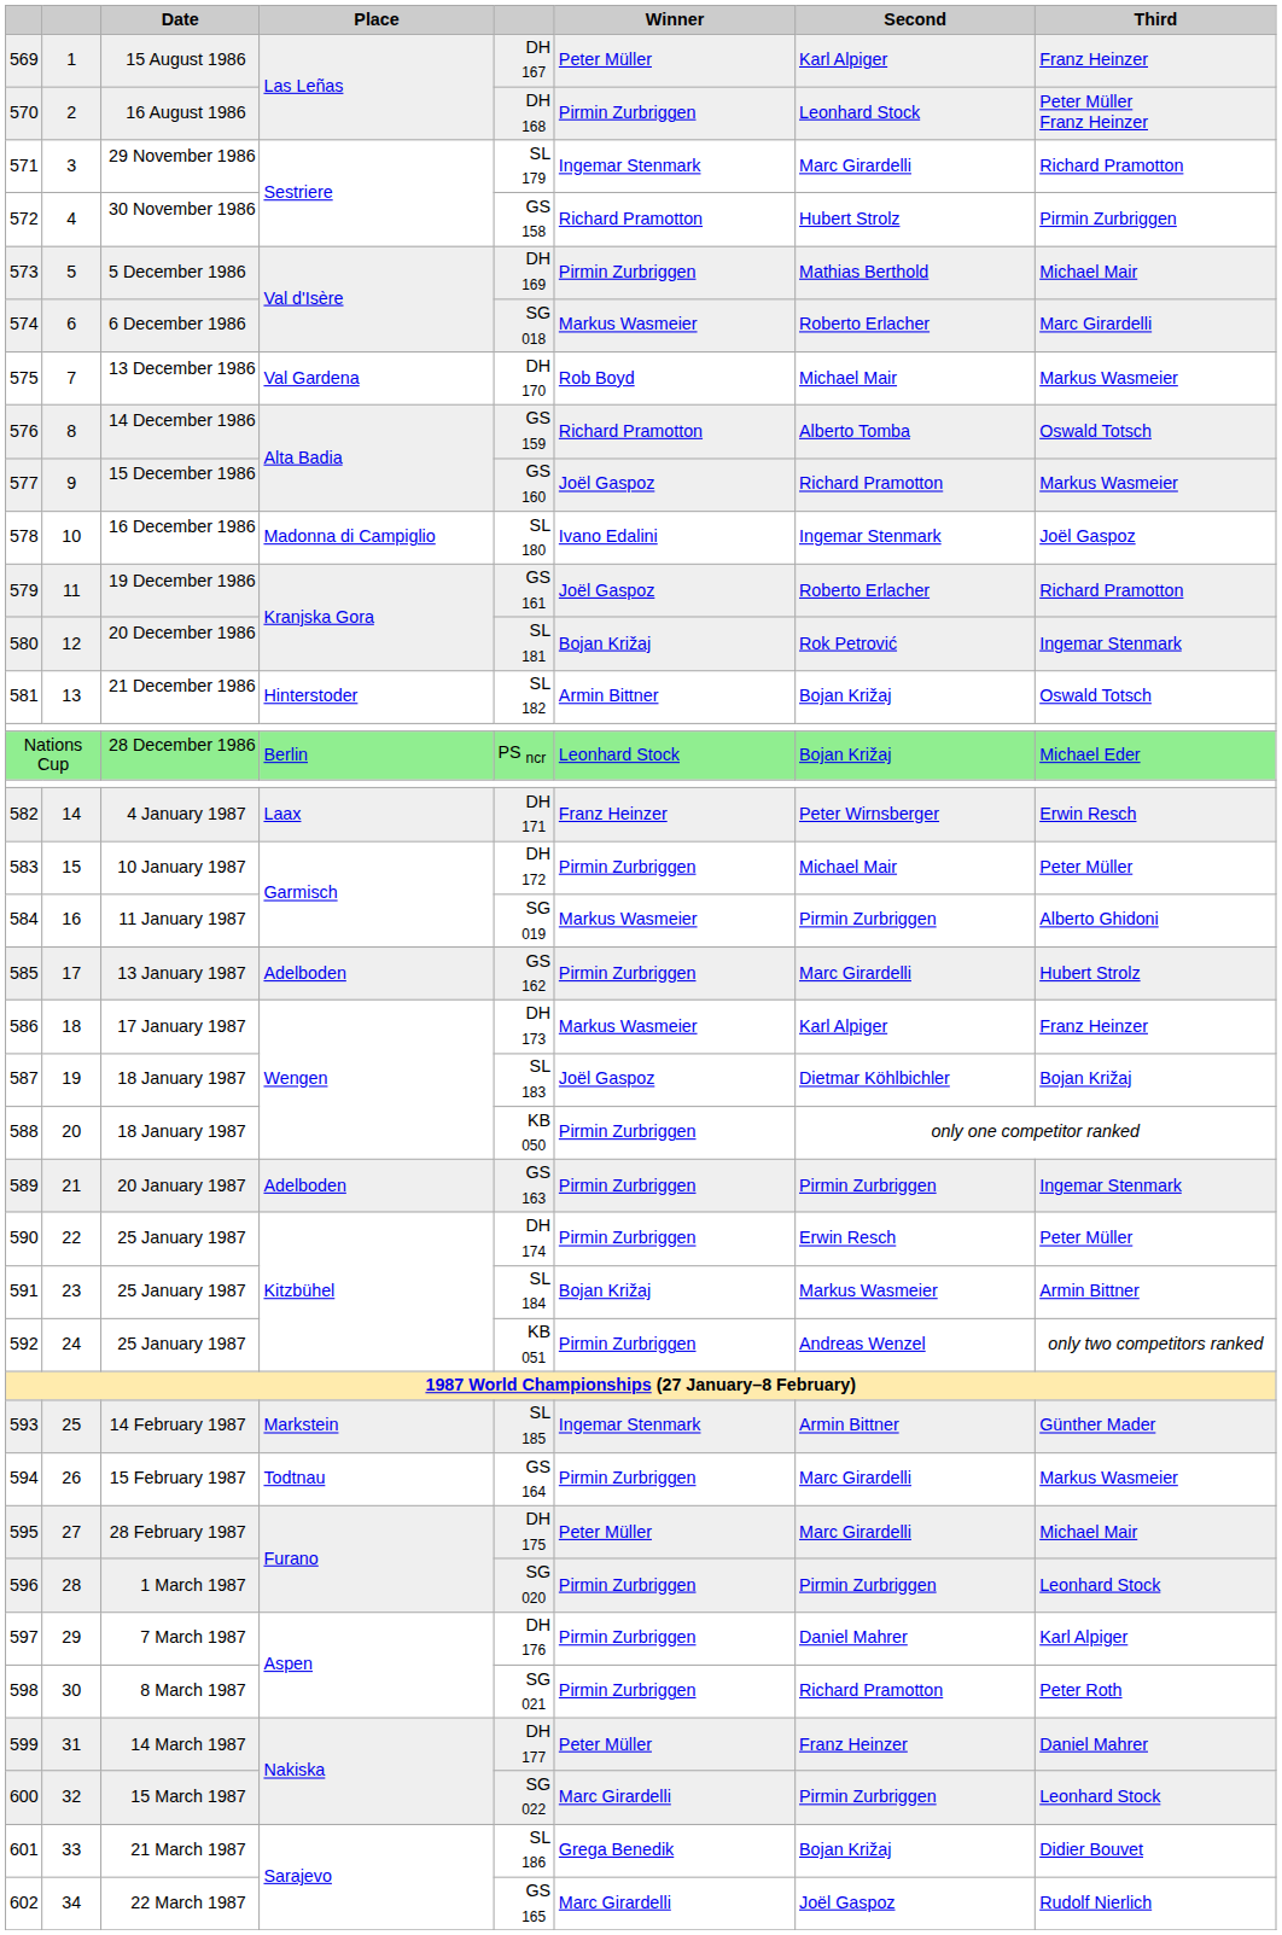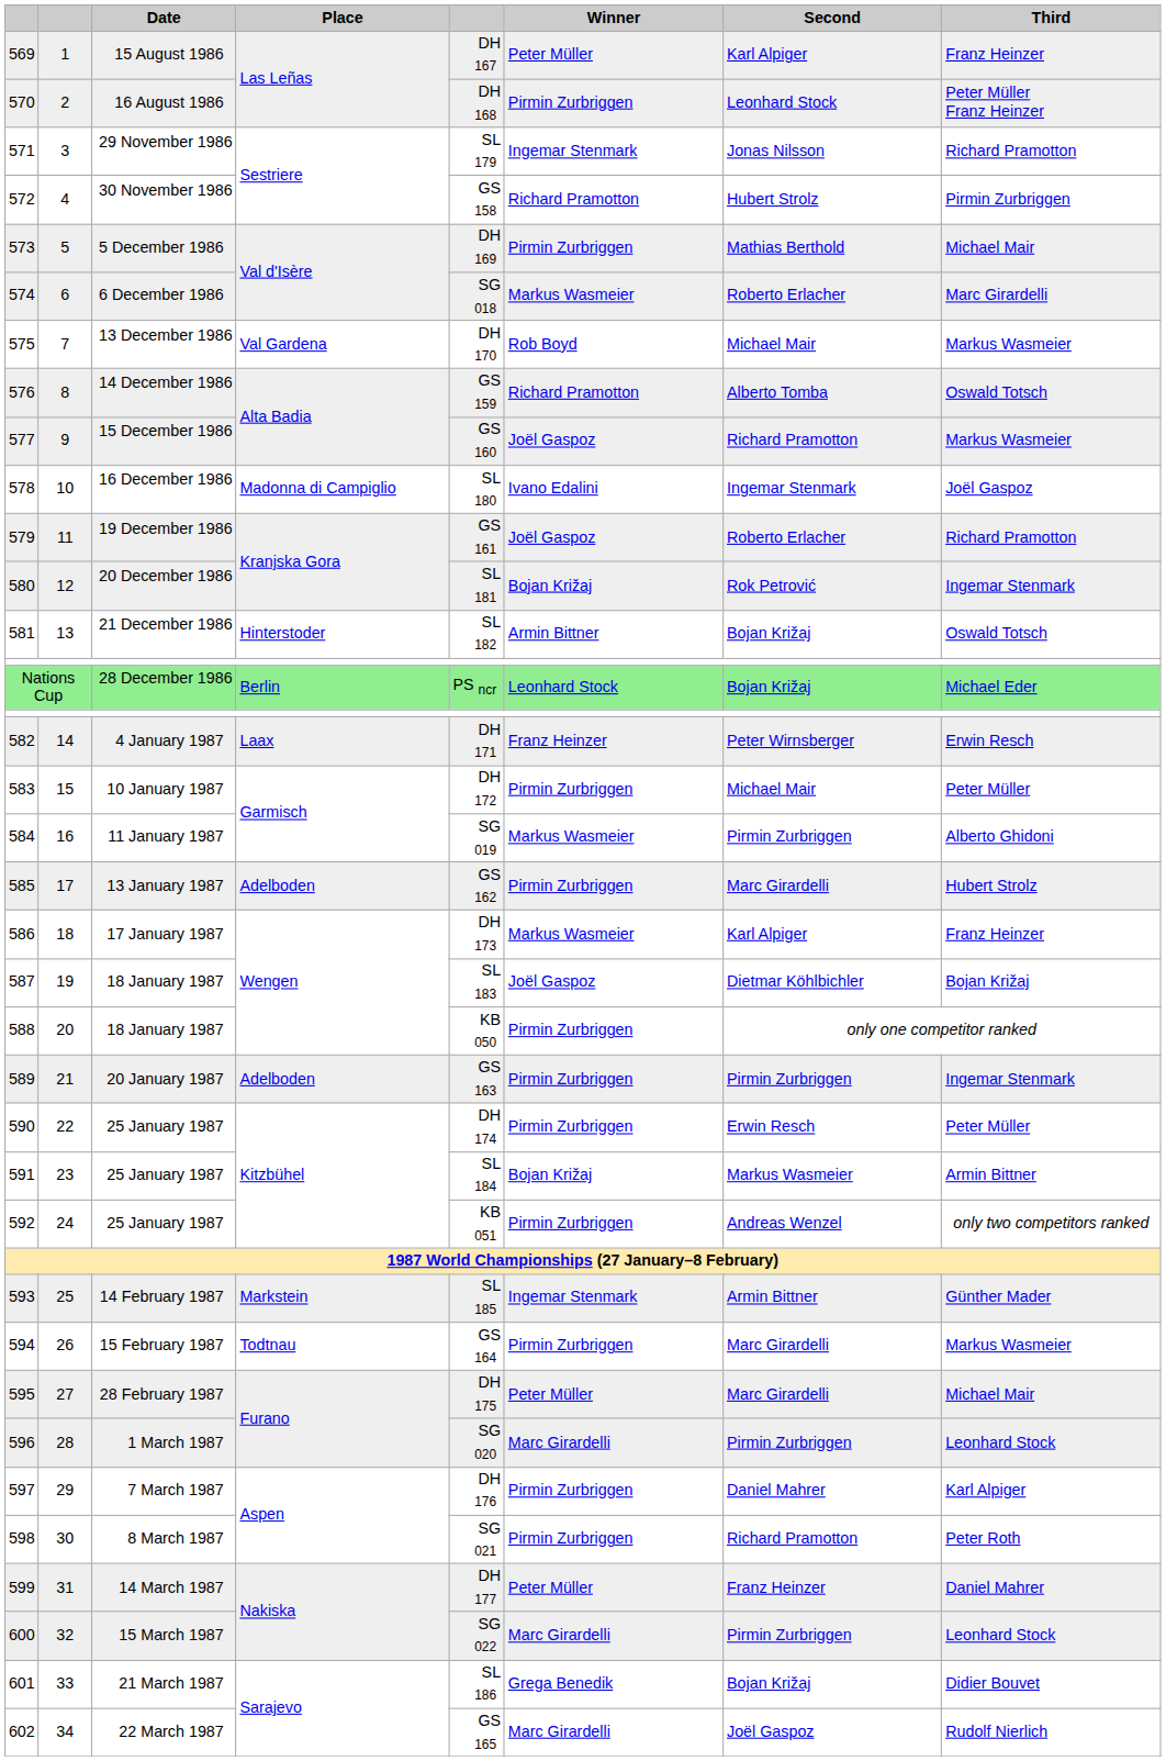571 | Second: Marc Girardelli -> Jonas Nilsson
596 | Winner: Pirmin Zurbriggen -> Marc Girardelli
